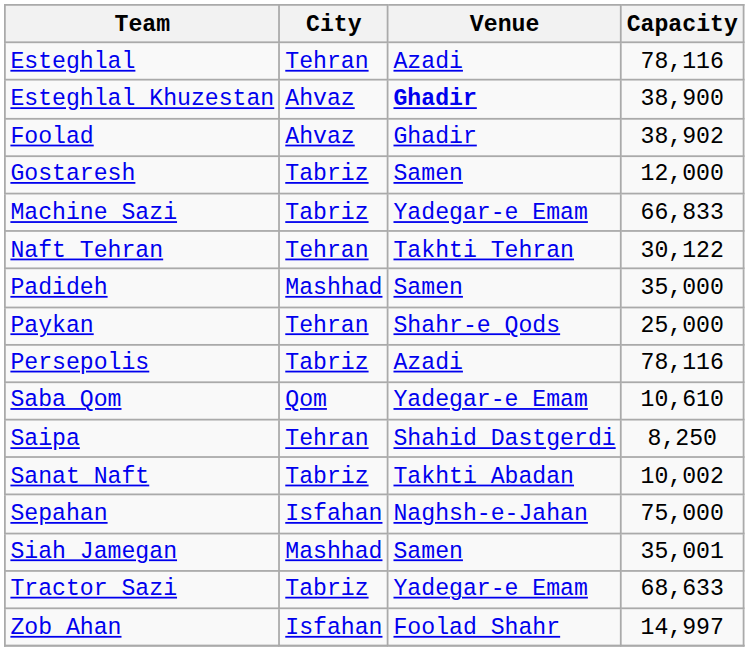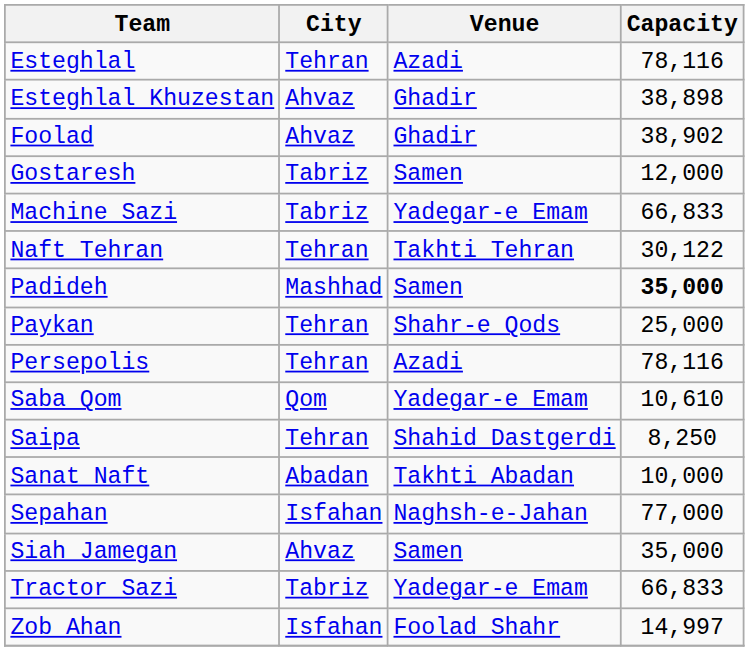Esteghlal Khuzestan | Venue: bold -> normal
Esteghlal Khuzestan | Capacity: 38,900 -> 38,898
Padideh | Capacity: normal -> bold
Persepolis | City: Tabriz -> Tehran
Sanat Naft | City: Tabriz -> Abadan
Sanat Naft | Capacity: 10,002 -> 10,000
Sepahan | Capacity: 75,000 -> 77,000
Siah Jamegan | City: Mashhad -> Ahvaz
Siah Jamegan | Capacity: 35,001 -> 35,000
Tractor Sazi | Capacity: 68,633 -> 66,833
